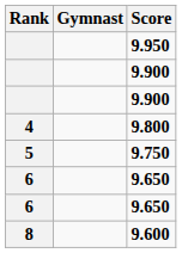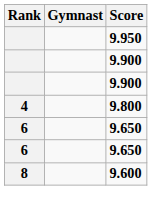- row: 5 | 9.750
